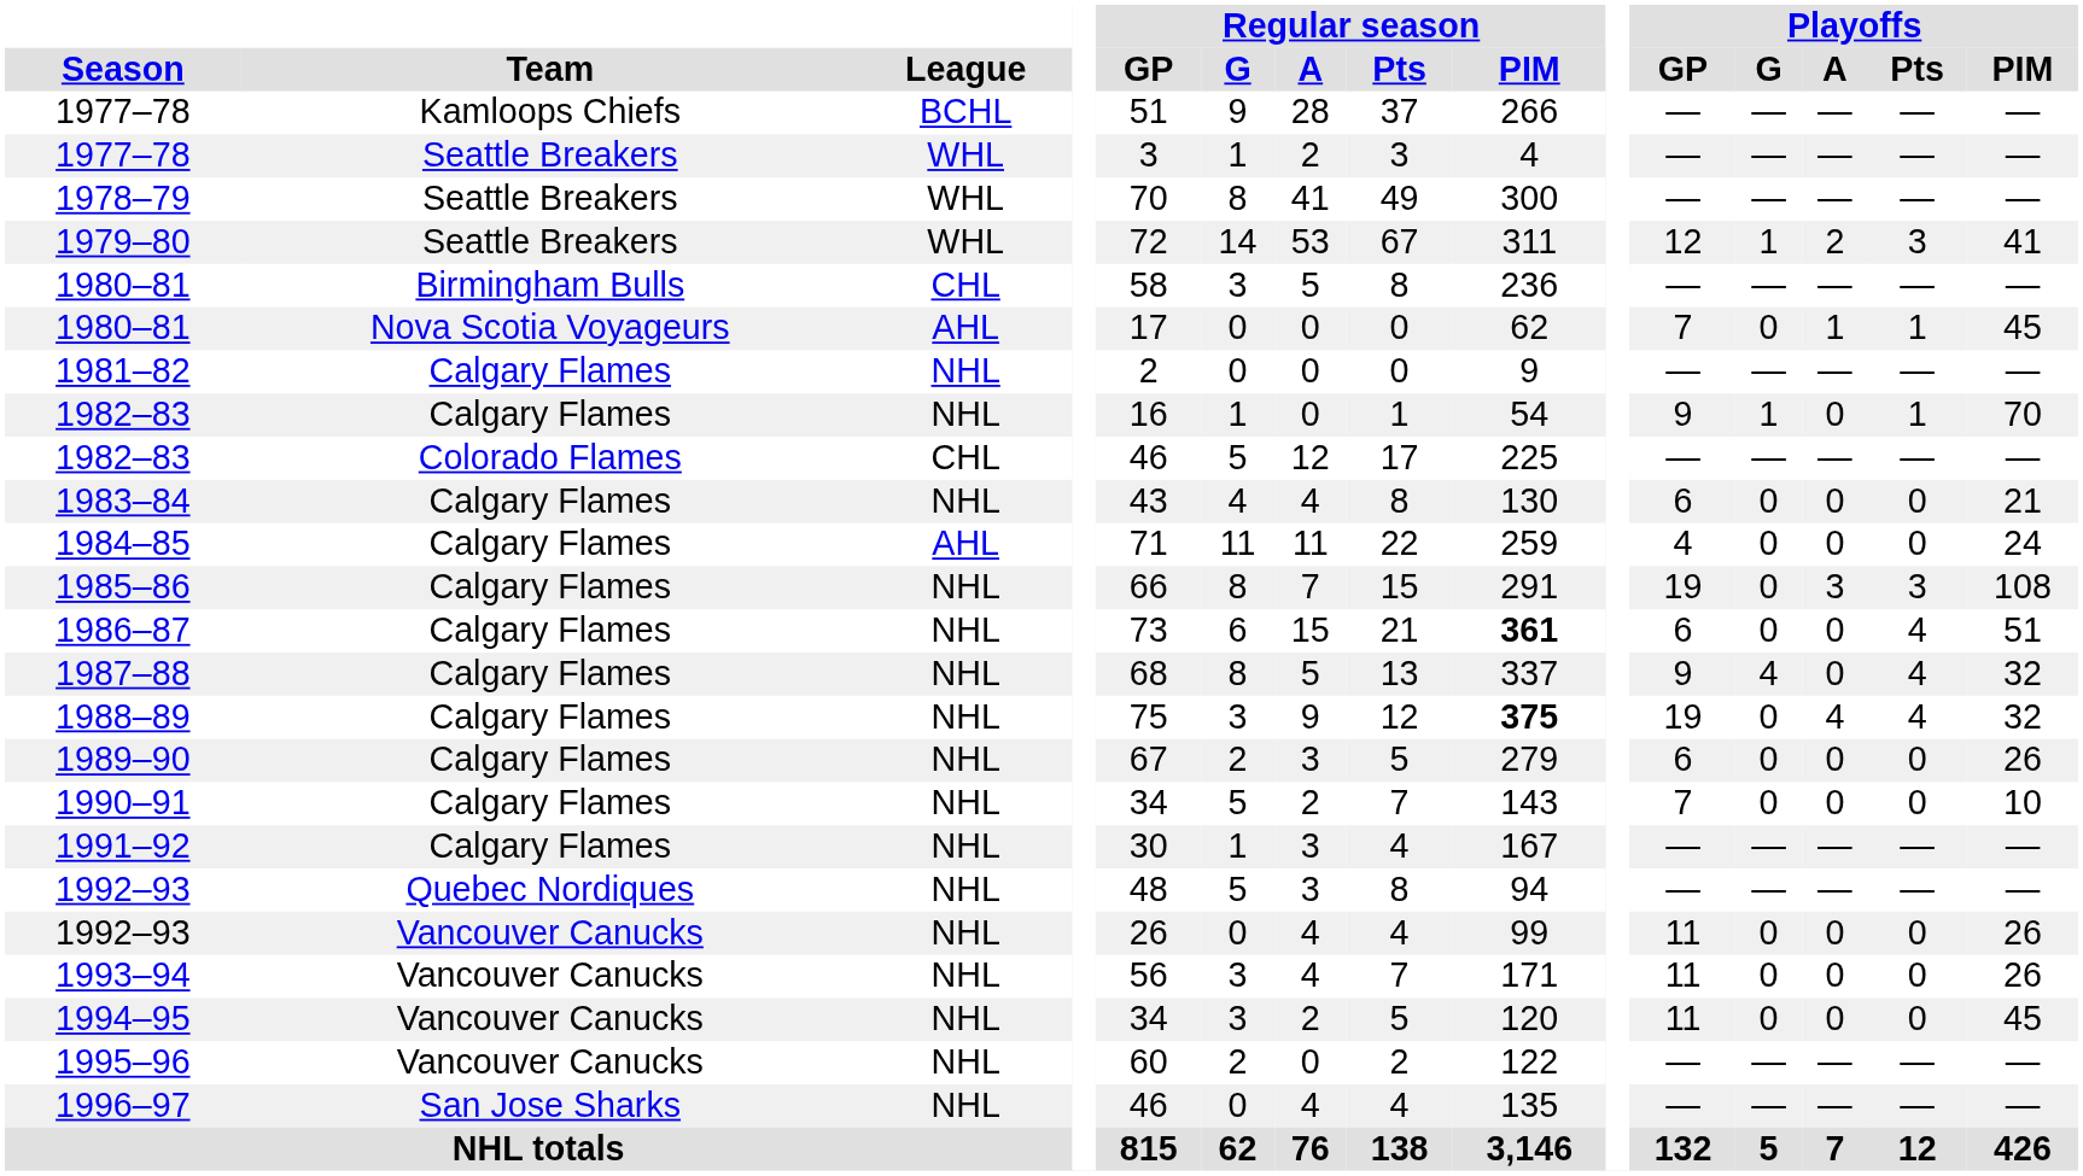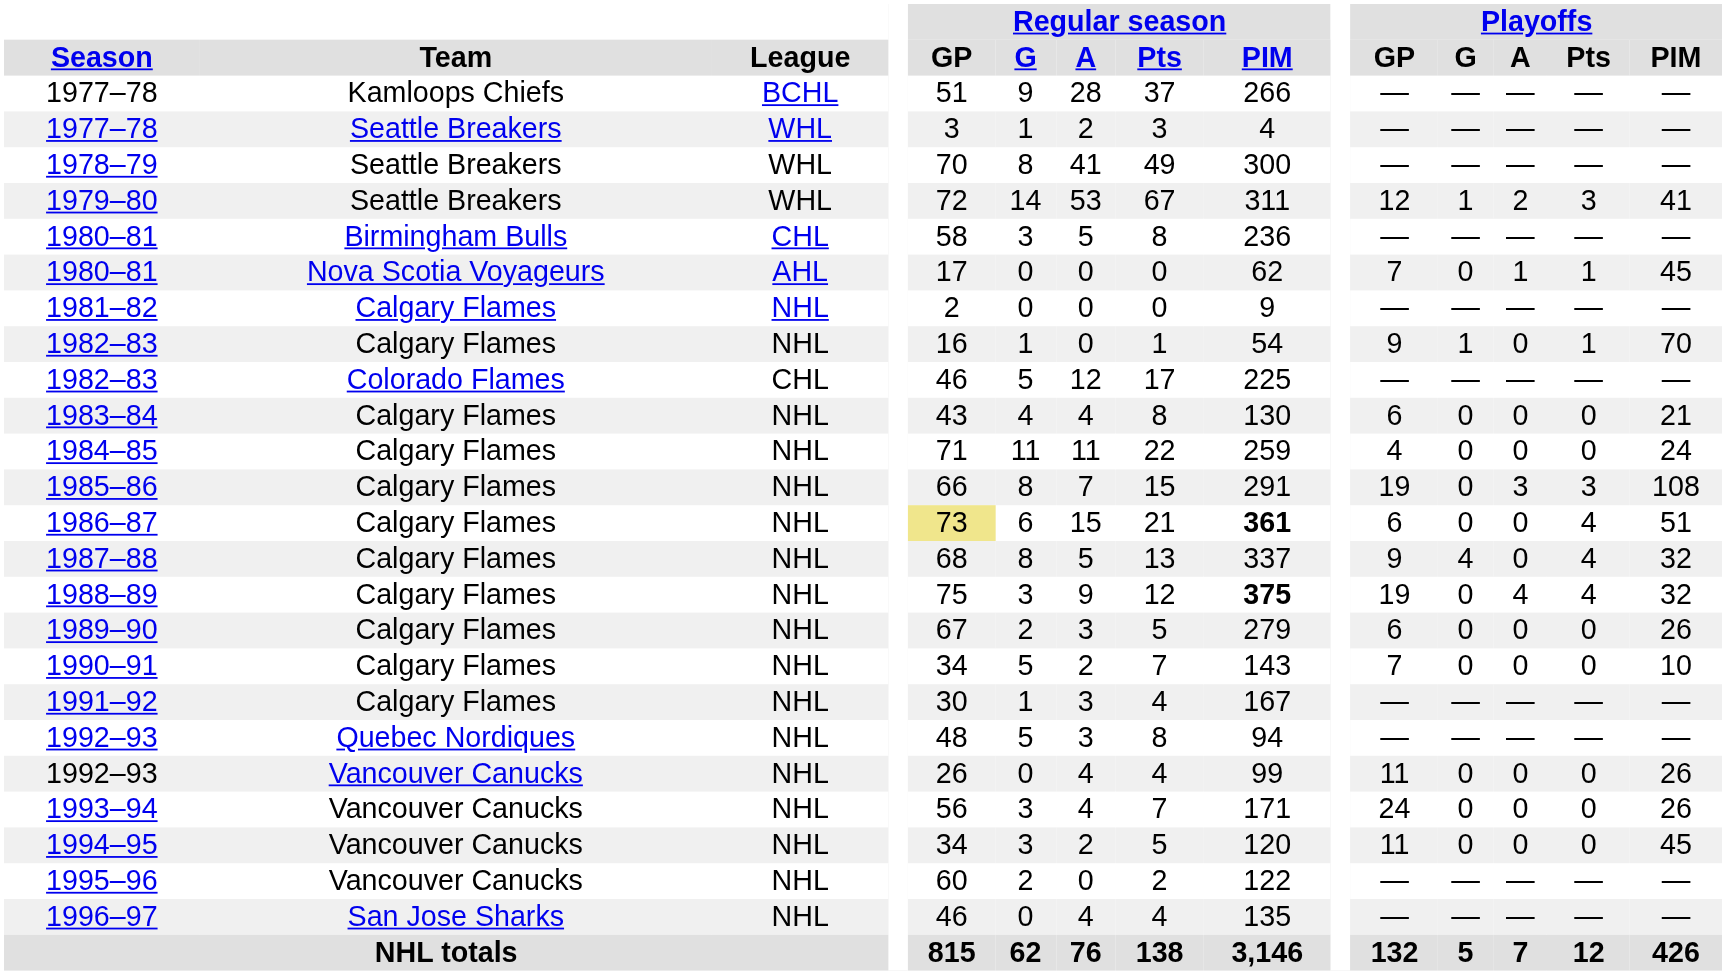1984–85 | League: AHL -> NHL
1986–87 | Regular season / GP: no background -> khaki background
1993–94 | Playoffs / GP: 11 -> 24
